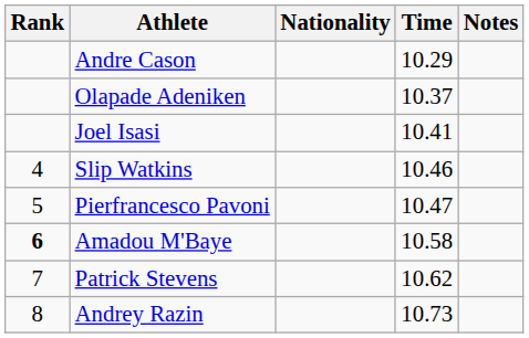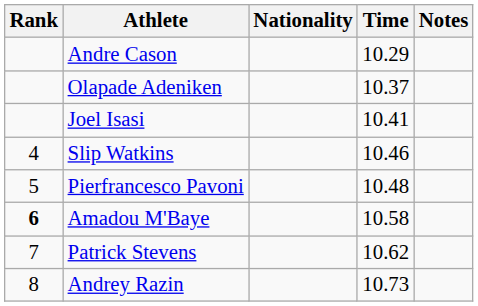Pierfrancesco Pavoni | Time: 10.47 -> 10.48
